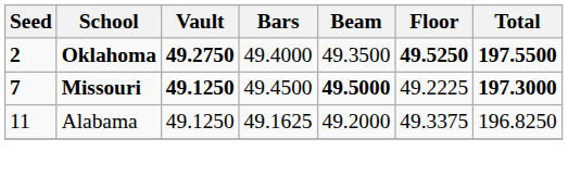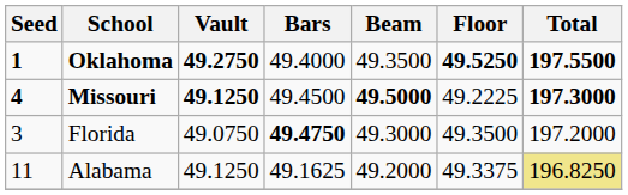Oklahoma | Seed: 2 -> 1
Missouri | Seed: 7 -> 4
+ row: 3 | Florida | 49.0750 | 49.4750 | 49.3000 | 49.3500 | 197.2000
Alabama | Total: no background -> khaki background
